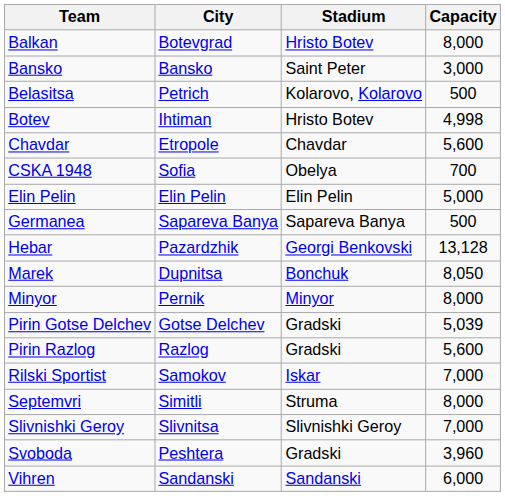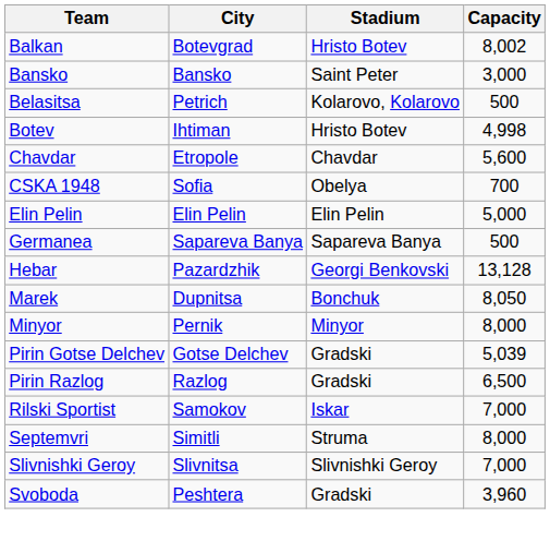Balkan | Capacity: 8,000 -> 8,002
Pirin Razlog | Capacity: 5,600 -> 6,500
- row: Vihren | Sandanski | Sandanski | 6,000
